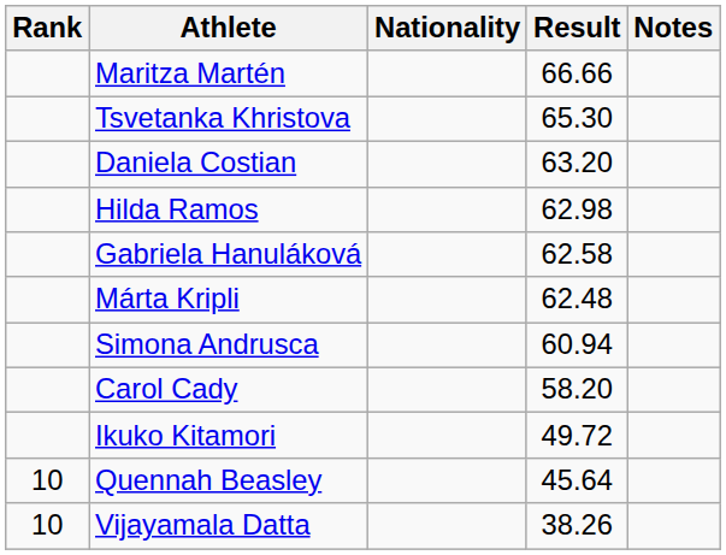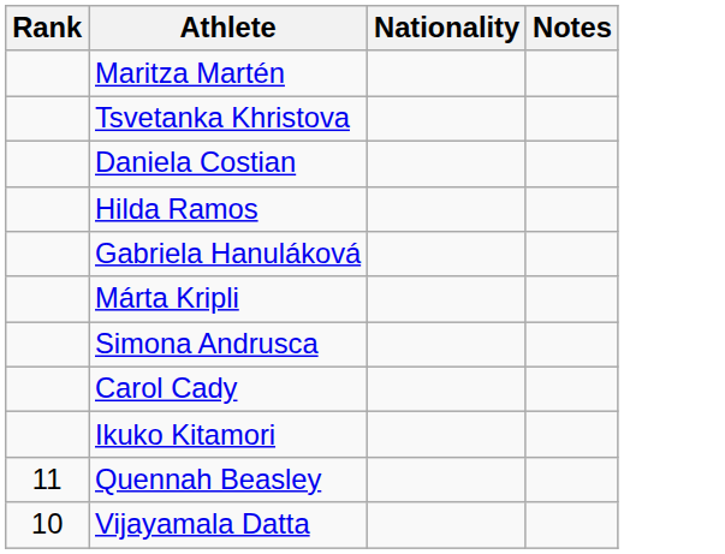- column: Result | 66.66 | 65.30 | 63.20 | 62.98 | 62.58 | 62.48 | 60.94 | 58.20 | 49.72 | 45.64 | 38.26
Quennah Beasley | Rank: 10 -> 11
